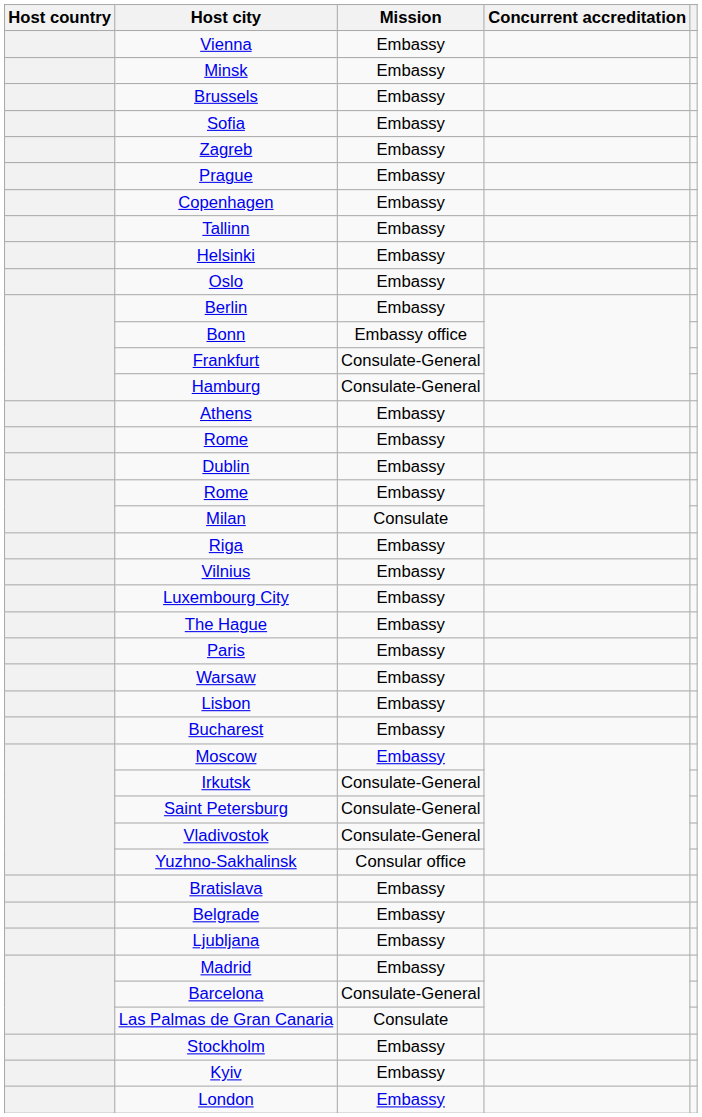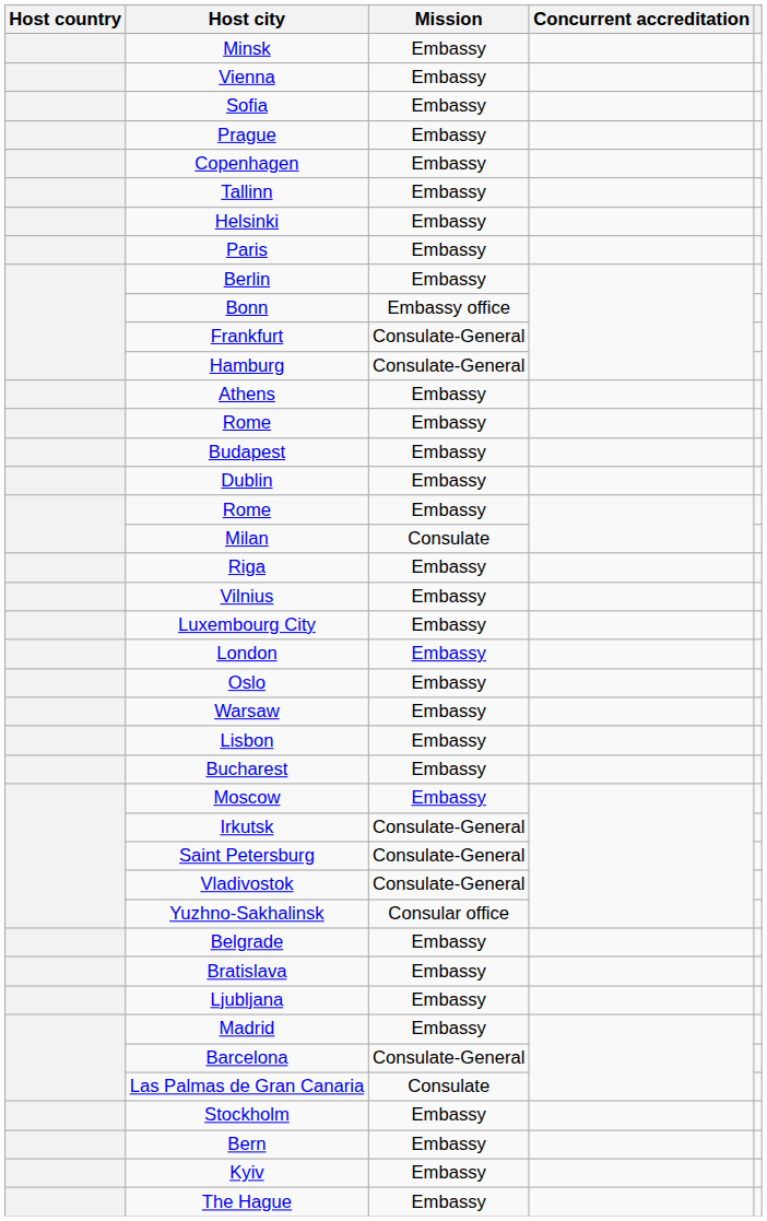rows swapped: Vienna <-> Minsk
- row: Brussels | Embassy
- row: Zagreb | Embassy
rows swapped: Paris <-> Oslo
+ row: Budapest | Embassy
rows swapped: The Hague <-> London
rows swapped: Belgrade <-> Bratislava
+ row: Bern | Embassy
